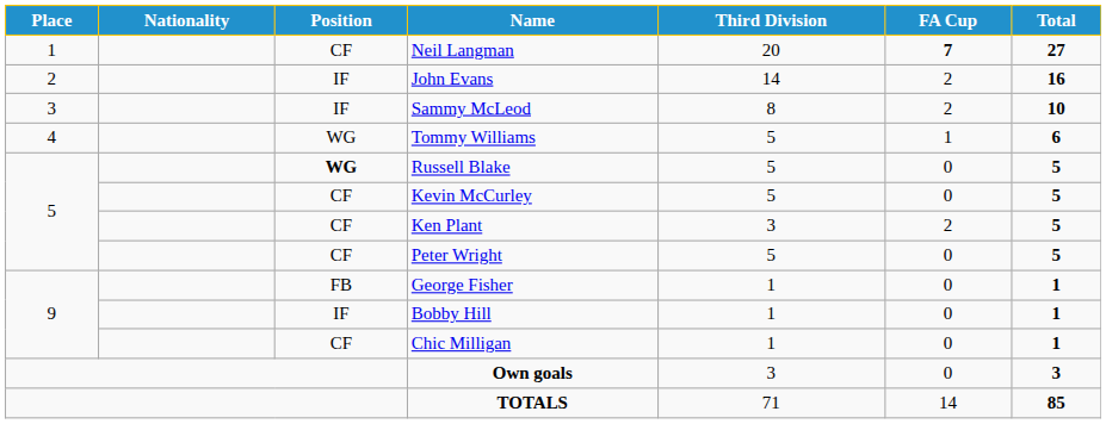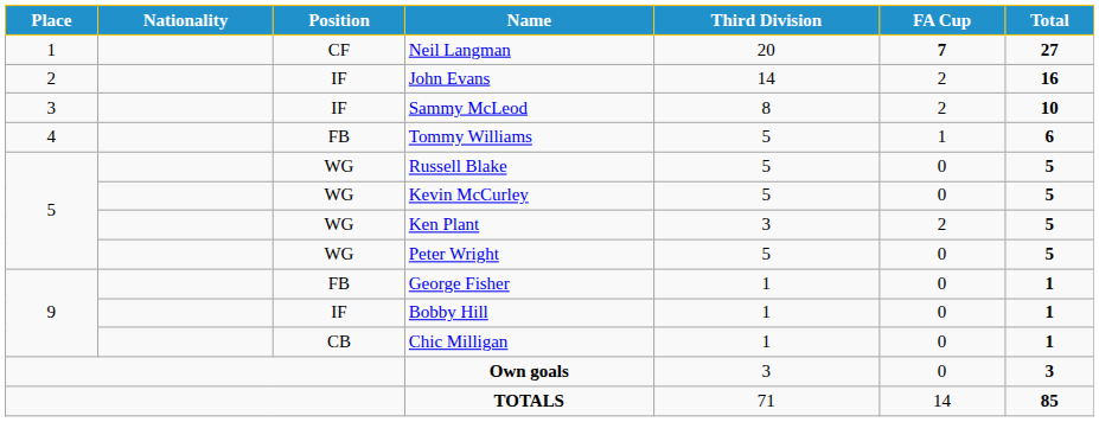Tommy Williams | Position: WG -> FB
Russell Blake | Position: bold -> normal
Kevin McCurley | Position: CF -> WG
Ken Plant | Position: CF -> WG
Peter Wright | Position: CF -> WG
Chic Milligan | Position: CF -> CB
